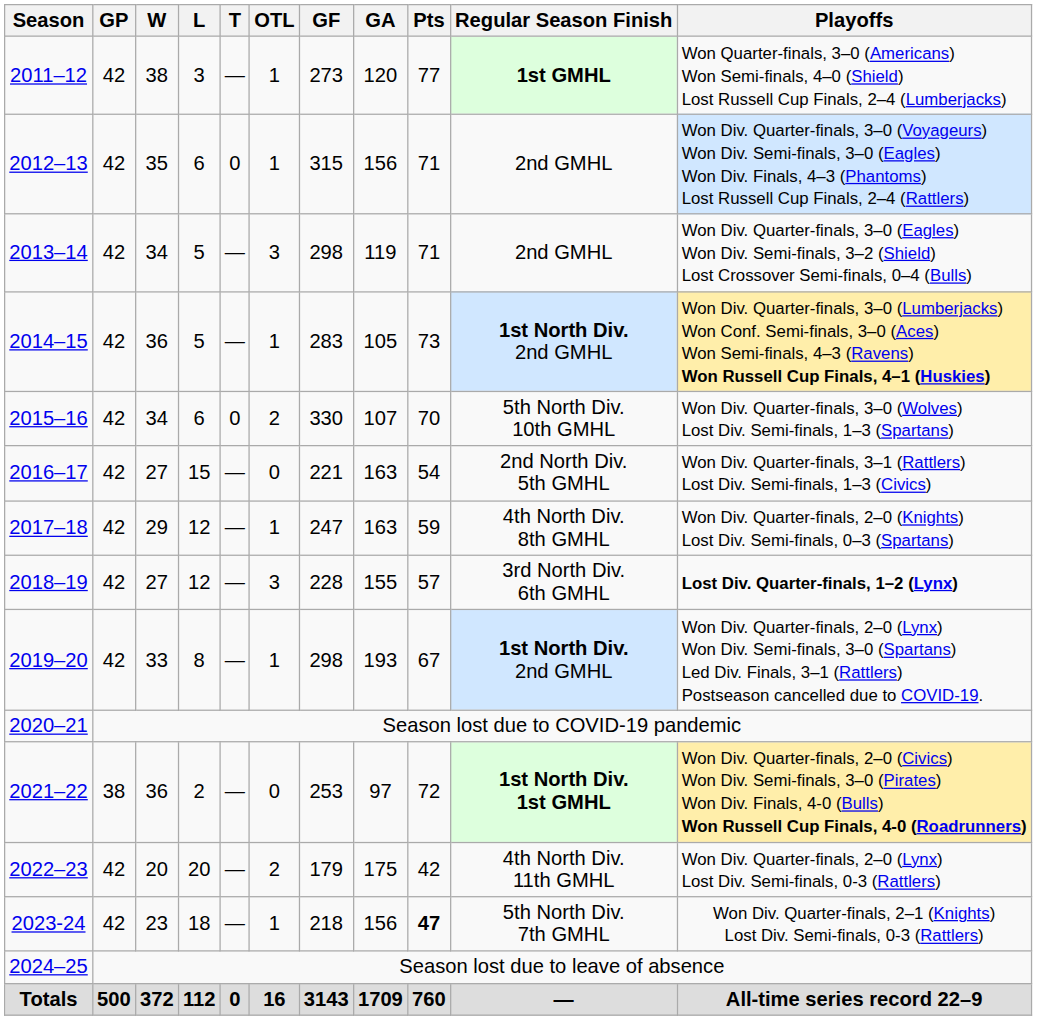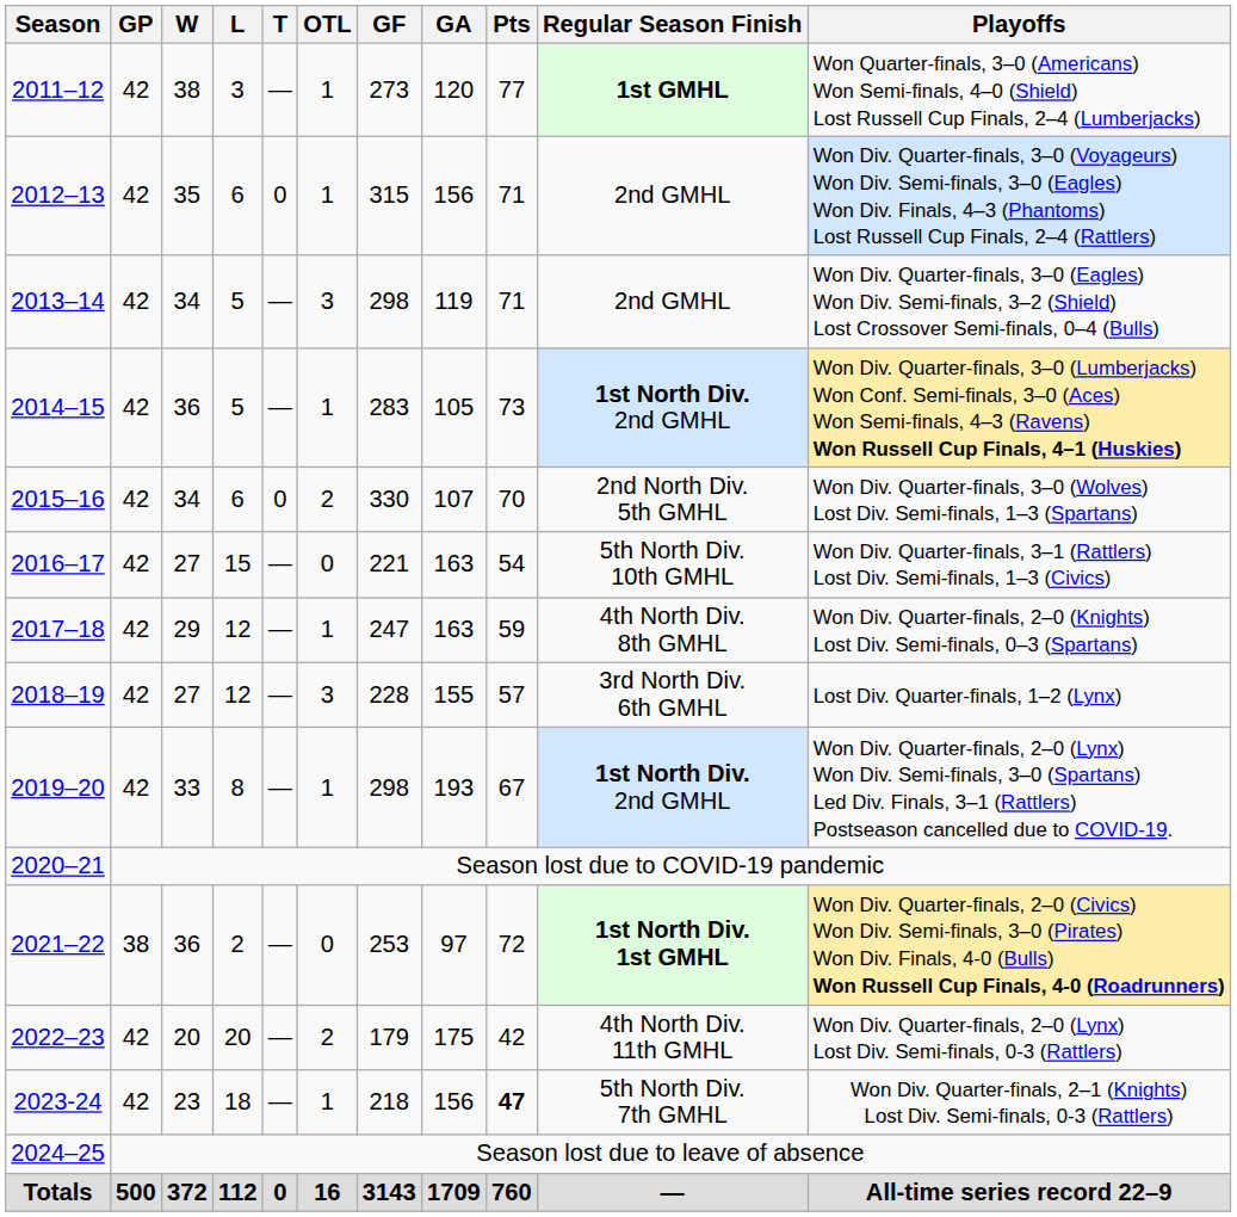2015–16 | Regular Season Finish: 5th North Div. 10th GMHL -> 2nd North Div. 5th GMHL
2016–17 | Regular Season Finish: 2nd North Div. 5th GMHL -> 5th North Div. 10th GMHL
2018–19 | Playoffs: bold -> normal
